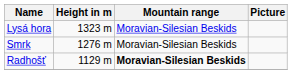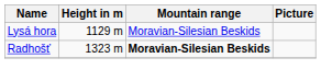Lysá hora | Height in m: 1323 m -> 1129 m
- row: Smrk | 1276 m | Moravian-Silesian Beskids
Radhošť | Height in m: 1129 m -> 1323 m
